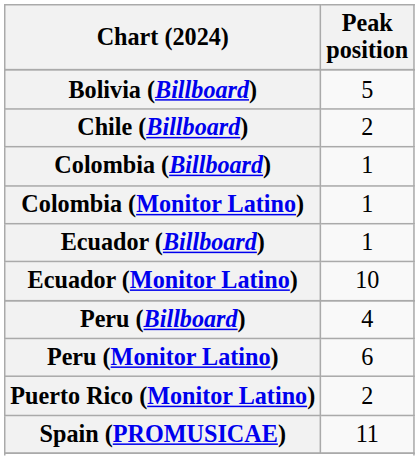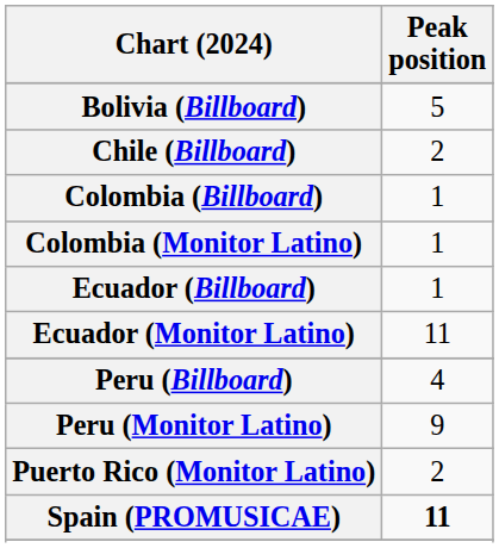Ecuador (Monitor Latino) | Peak position: 10 -> 11
Peru (Monitor Latino) | Peak position: 6 -> 9
Spain (PROMUSICAE) | Peak position: normal -> bold
